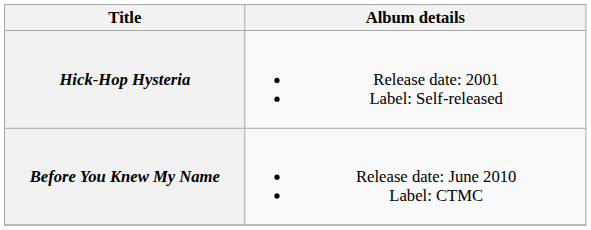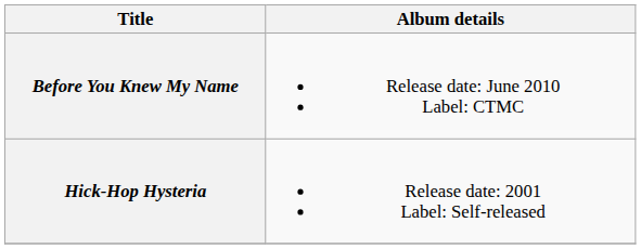rows swapped: Hick-Hop Hysteria <-> Before You Knew My Name
